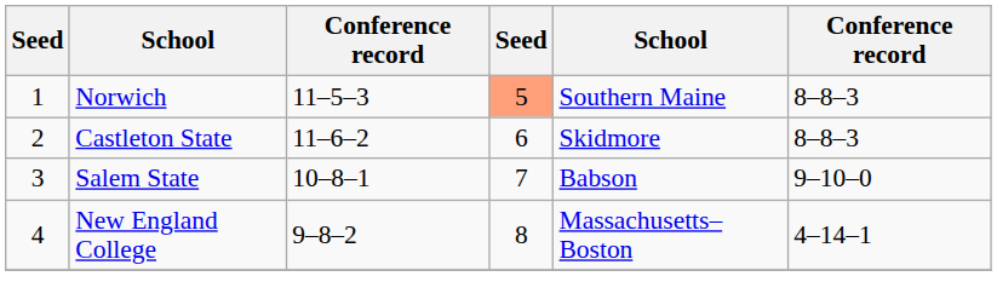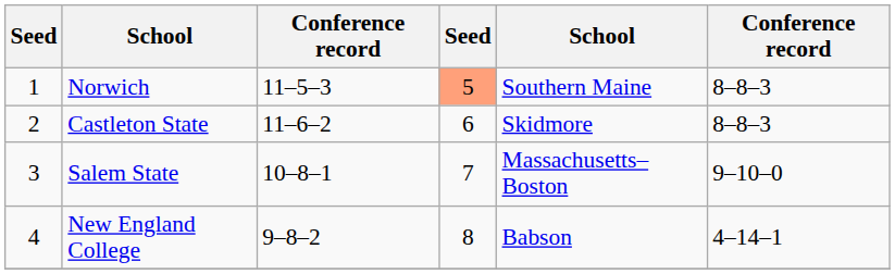Salem State | column 5: Babson -> Massachusetts–Boston
New England College | column 5: Massachusetts–Boston -> Babson
